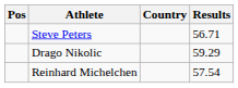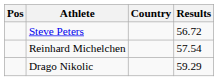Steve Peters | Results: 56.71 -> 56.72
rows swapped: Reinhard Michelchen <-> Drago Nikolic
